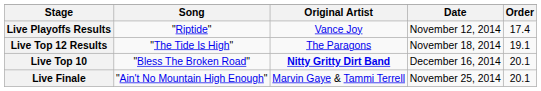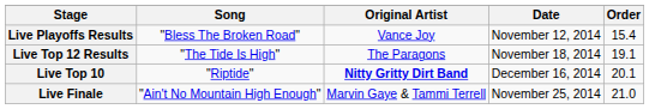Live Playoffs Results | Song: "Riptide" -> "Bless The Broken Road"
Live Playoffs Results | Order: 17.4 -> 15.4
Live Top 10 | Song: "Bless The Broken Road" -> "Riptide"
Live Finale | Order: 20.1 -> 21.0
